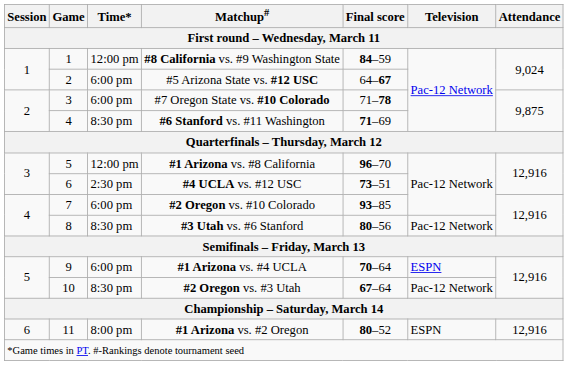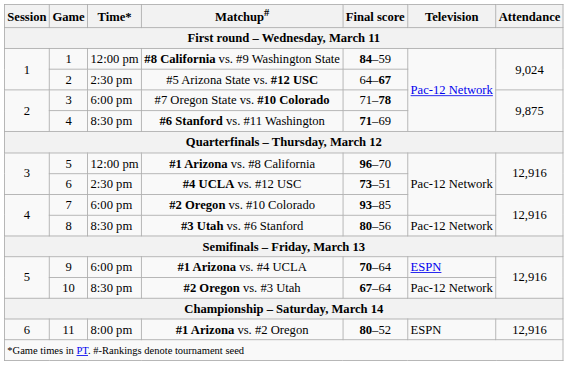#5 Arizona State vs. #12 USC | Time*: 6:00 pm -> 2:30 pm
